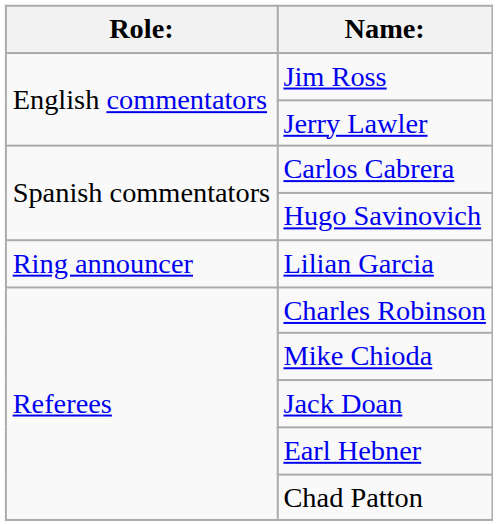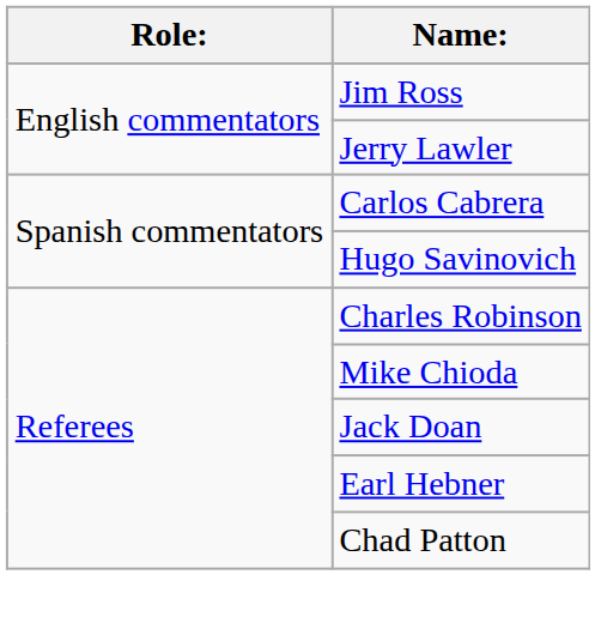- row: Ring announcer | Lilian Garcia
